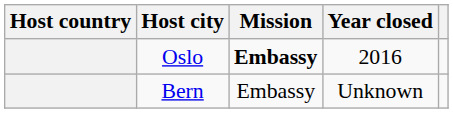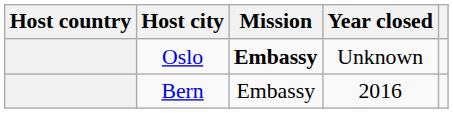Oslo | Year closed: 2016 -> Unknown
Bern | Year closed: Unknown -> 2016
